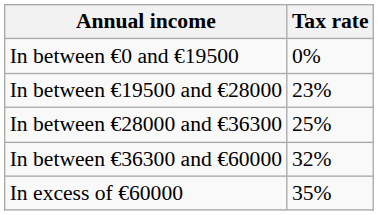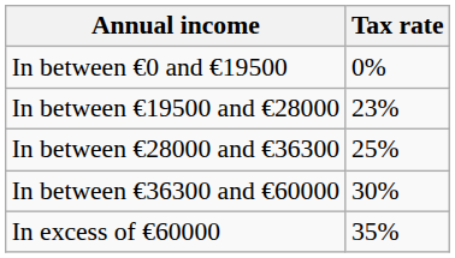In between €36300 and €60000 | Tax rate: 32% -> 30%
